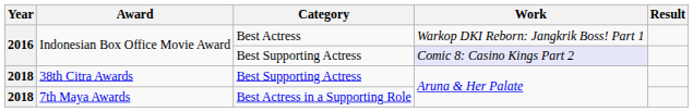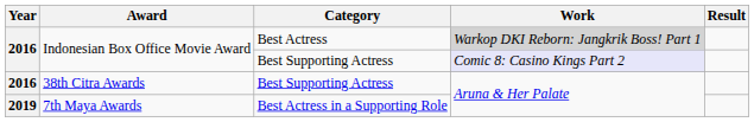Indonesian Box Office Movie Award / Best Actress | Work: no background -> lightgrey background
38th Citra Awards | Year: 2018 -> 2016
7th Maya Awards | Year: 2018 -> 2019
